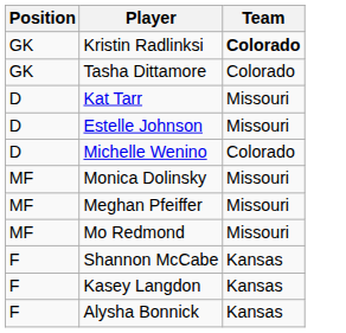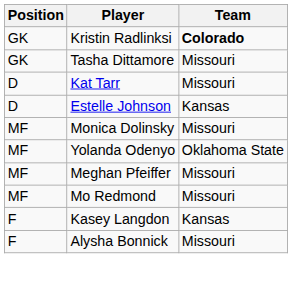Tasha Dittamore | Team: Colorado -> Missouri
Estelle Johnson | Team: Missouri -> Kansas
- row: D | Michelle Wenino | Colorado
+ row: MF | Yolanda Odenyo | Oklahoma State
- row: F | Shannon McCabe | Kansas
Alysha Bonnick | Team: Kansas -> Missouri
